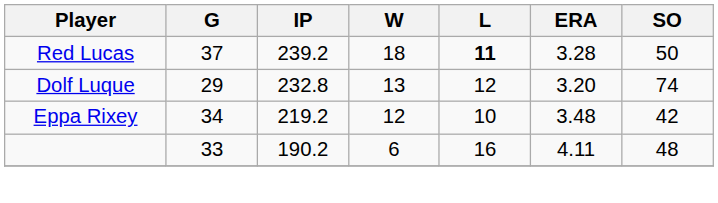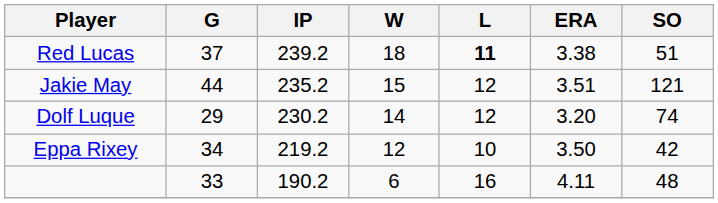Red Lucas | ERA: 3.28 -> 3.38
Red Lucas | SO: 50 -> 51
+ row: Jakie May | 44 | 235.2 | 15 | 12 | 3.51 | 121
Dolf Luque | IP: 232.8 -> 230.2
Dolf Luque | W: 13 -> 14
Eppa Rixey | ERA: 3.48 -> 3.50
